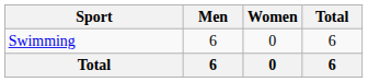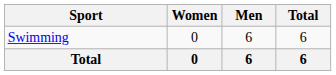columns swapped: Men <-> Women
